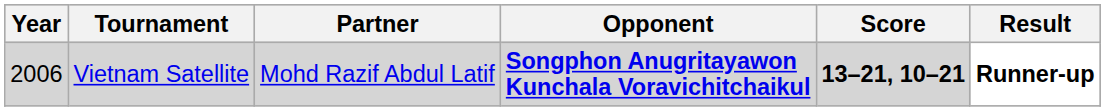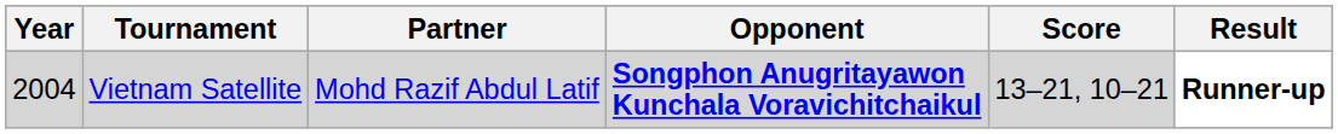Vietnam Satellite | Year: 2006 -> 2004
Vietnam Satellite | Score: bold -> normal
